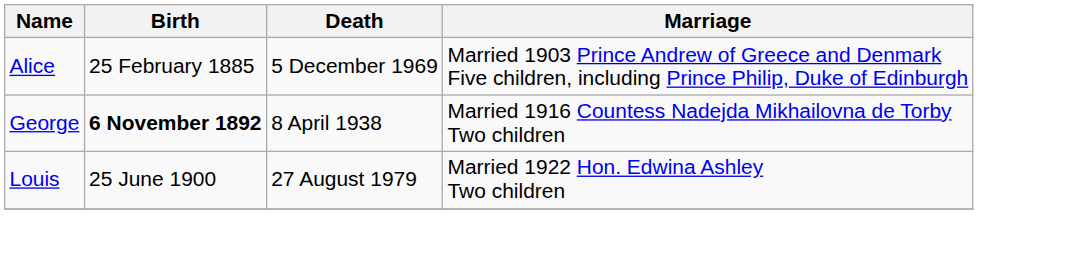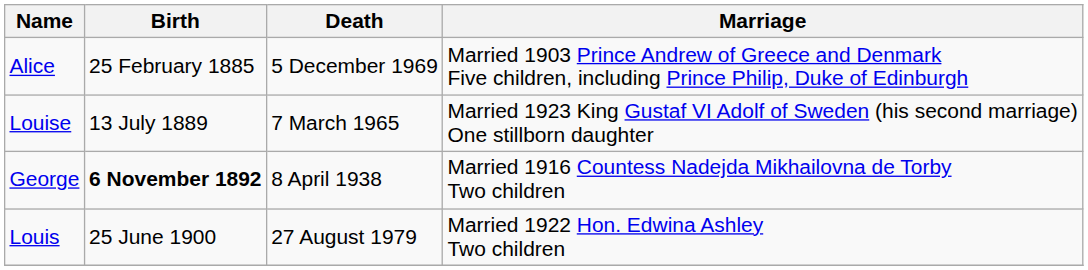+ row: Louise | 13 July 1889 | 7 March 1965 | Married 1923 King Gustaf VI Adolf of Sweden (his second marriage) One stillborn daughter
